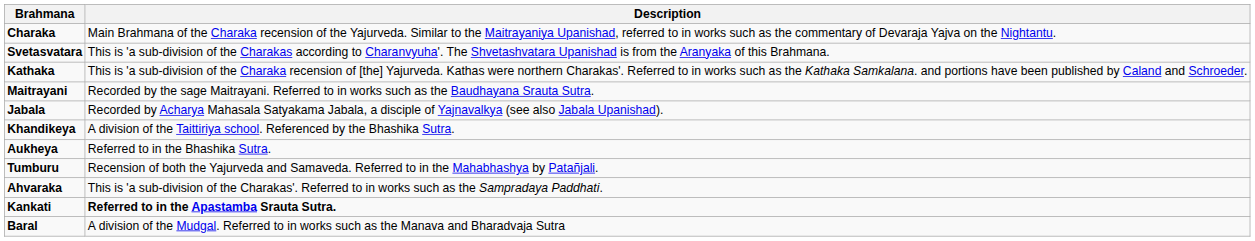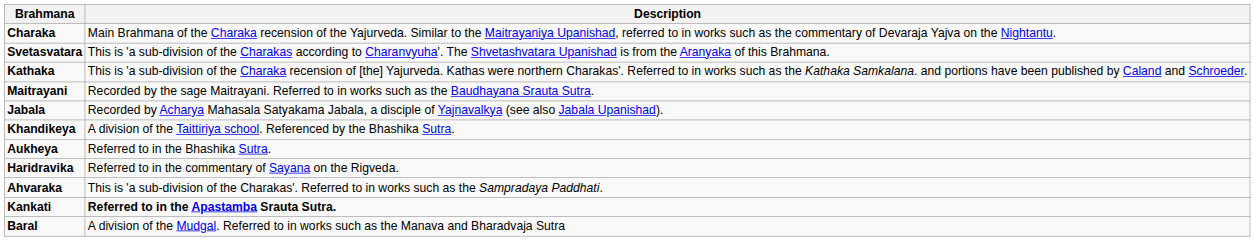+ row: Haridravika | Referred to in the commentary of Sayana on the Rigveda.
- row: Tumburu | Recension of both the Yajurveda and Samaveda. Referred to in the Mahabhashya by Patañjali.
